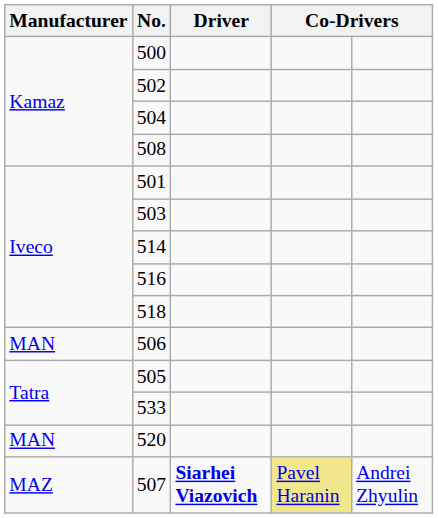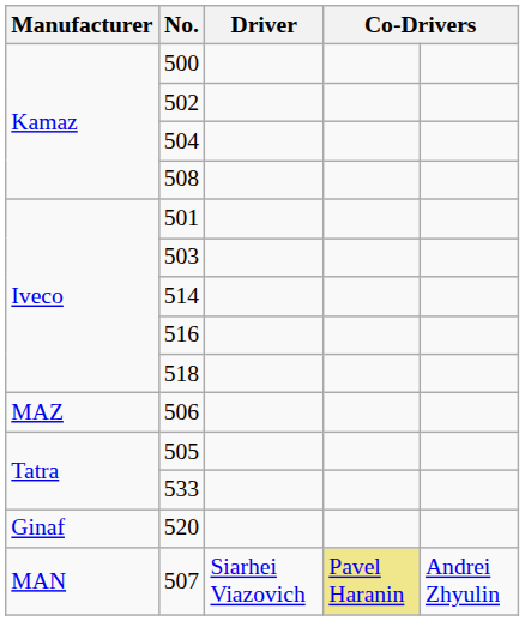506 | Manufacturer: MAN -> MAZ
520 | Manufacturer: MAN -> Ginaf
507 | Manufacturer: MAZ -> MAN
507 | Driver: bold -> normal
